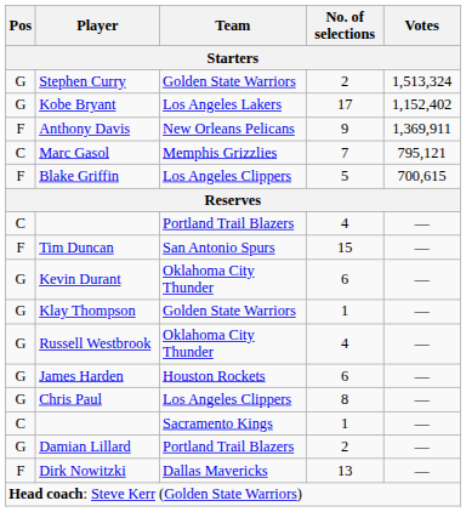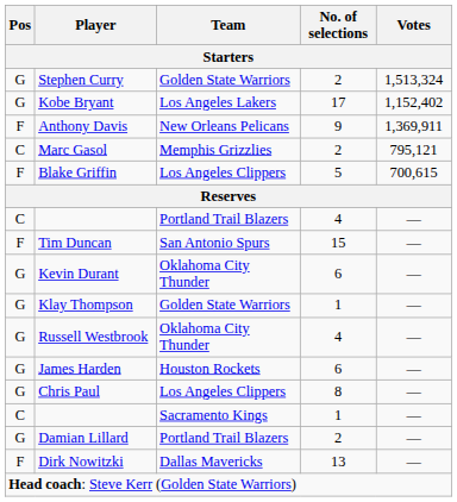Marc Gasol | No. of selections: 7 -> 2
